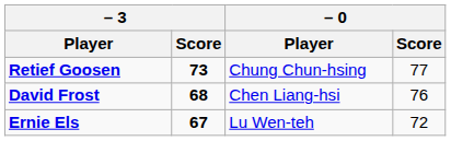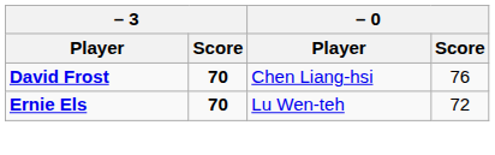- row: Retief Goosen | 73 | Chung Chun-hsing | 77
David Frost | – 3 / Score: 68 -> 70
Ernie Els | – 3 / Score: 67 -> 70
